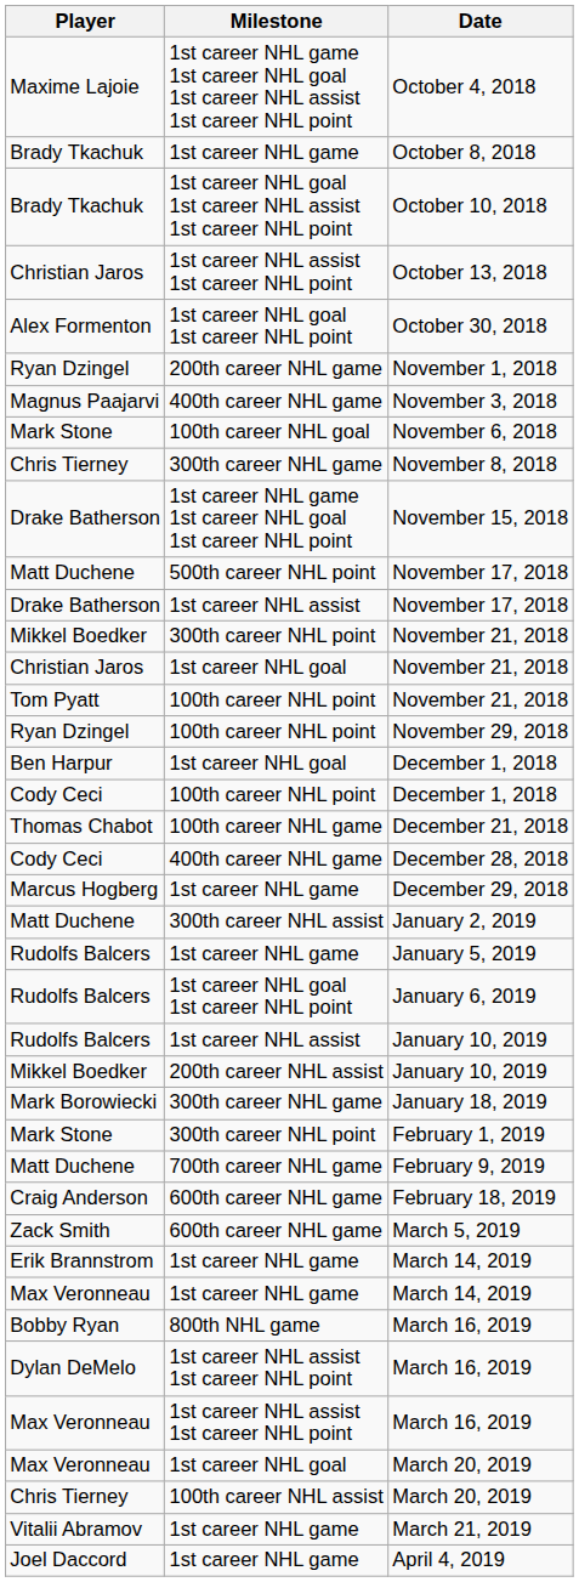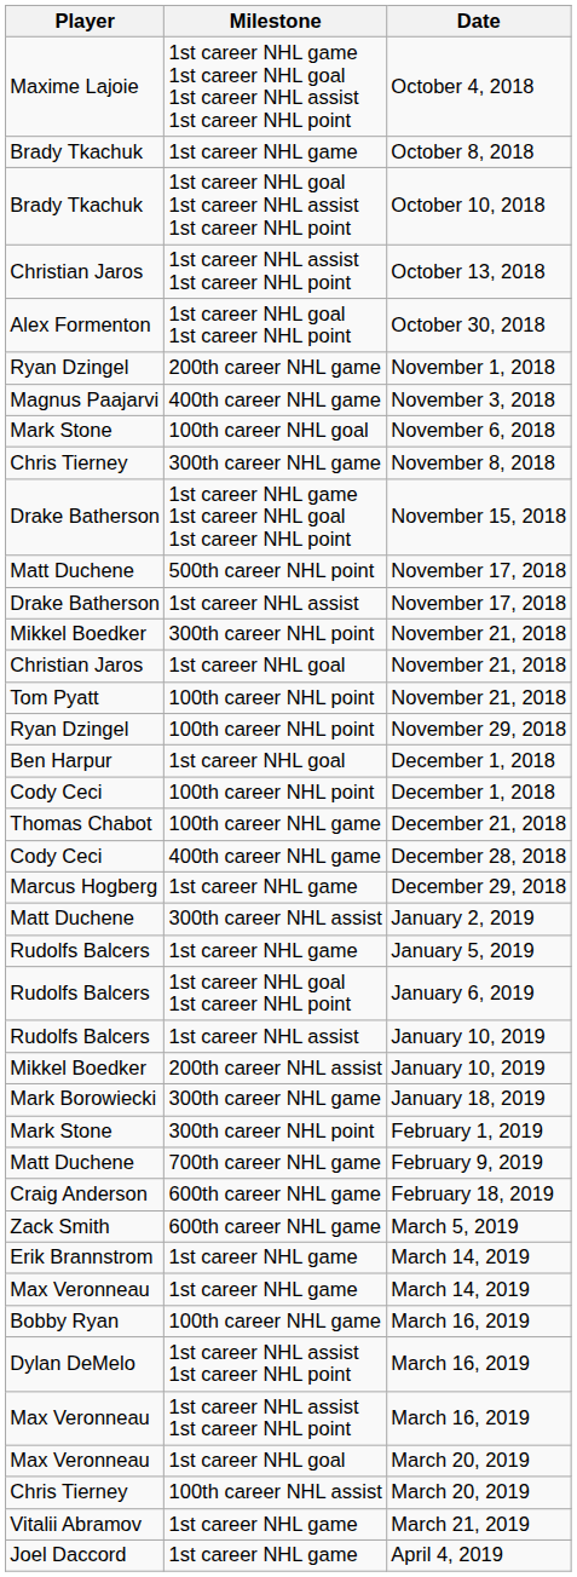Bobby Ryan / March 16, 2019 | Milestone: 800th NHL game -> 100th career NHL game
